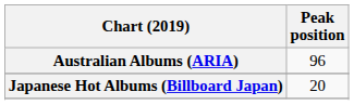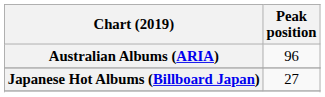Japanese Hot Albums (Billboard Japan) | Peak position: 20 -> 27
